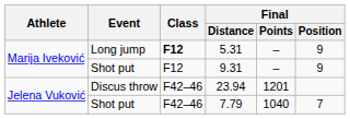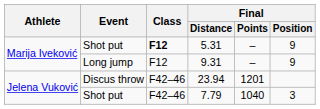5.31 | Event: Long jump -> Shot put
9.31 | Event: Shot put -> Long jump
7.79 | Final / Position: 7 -> 3
